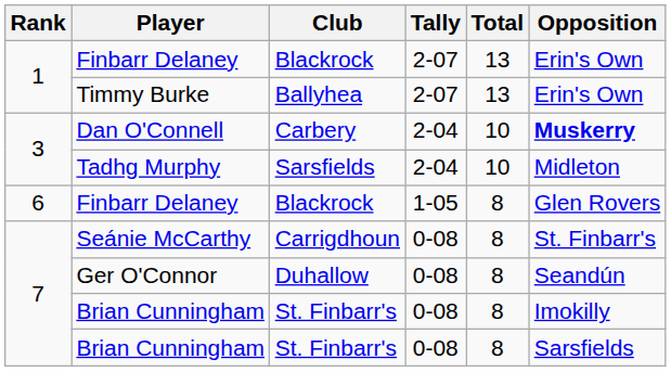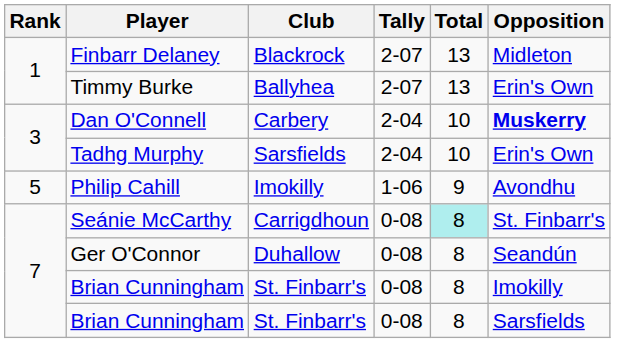1 / Finbarr Delaney | Opposition: Erin's Own -> Midleton
Tadhg Murphy | Opposition: Midleton -> Erin's Own
+ row: 5 | Philip Cahill | Imokilly | 1-06 | 9 | Avondhu
- row: 6 | Finbarr Delaney | Blackrock | 1-05 | 8 | Glen Rovers
Seánie McCarthy | Total: no background -> paleturquoise background
